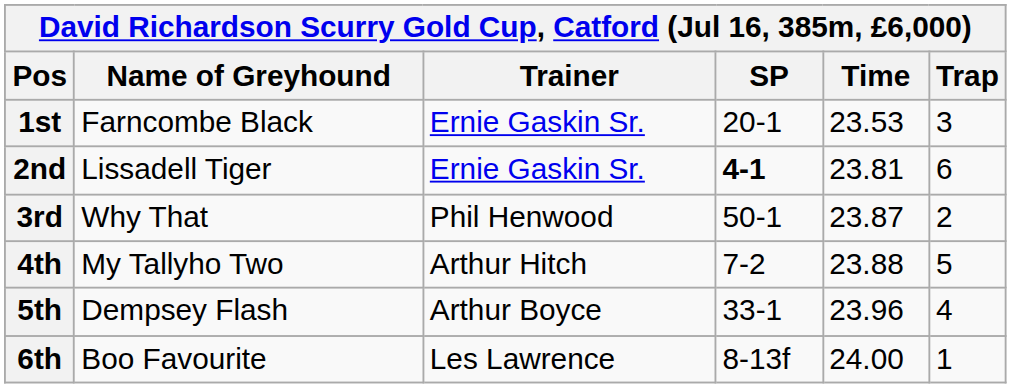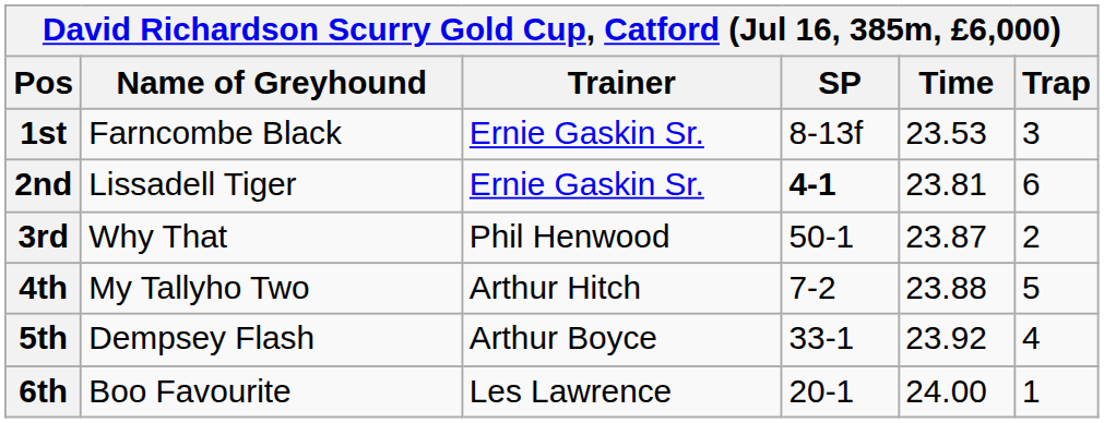1st | SP: 20-1 -> 8-13f
5th | Time: 23.96 -> 23.92
6th | SP: 8-13f -> 20-1
